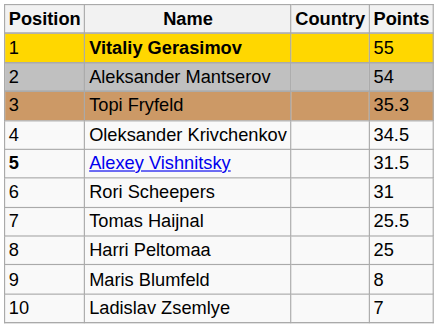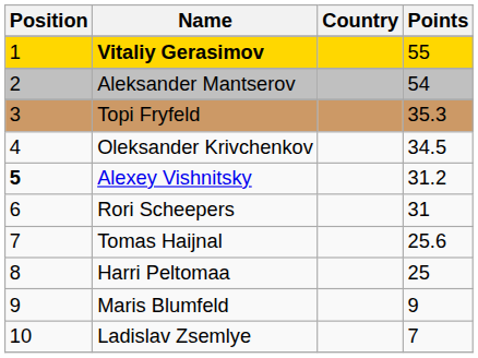Alexey Vishnitsky | Points: 31.5 -> 31.2
Tomas Haijnal | Points: 25.5 -> 25.6
Maris Blumfeld | Points: 8 -> 9
